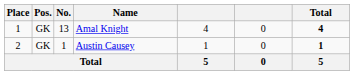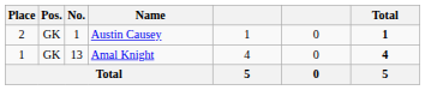rows swapped: Amal Knight <-> Austin Causey
